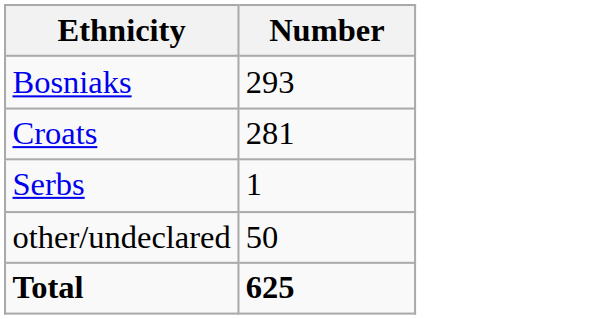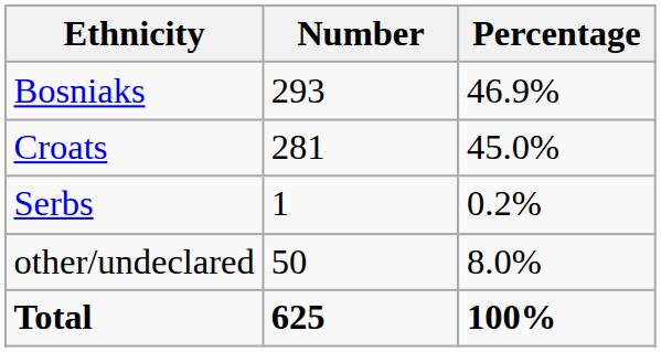+ column: Percentage | 46.9% | 45.0% | 0.2% | 8.0% | 100%
